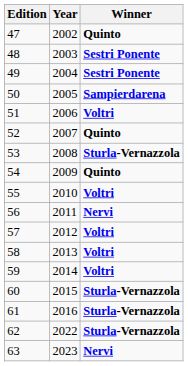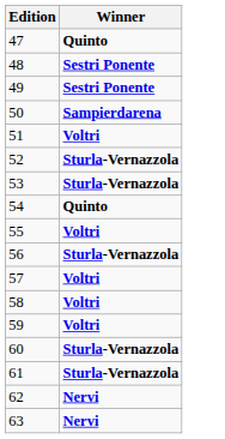- column: Year | 2002 | 2003 | 2004 | 2005 | 2006 | 2007 | 2008 | 2009 | 2010 | 2011 | 2012 | 2013 | 2014 | 2015 | 2016 | 2022 | 2023
52 | Winner: Quinto -> Sturla-Vernazzola
56 | Winner: Nervi -> Sturla-Vernazzola
62 | Winner: Sturla-Vernazzola -> Nervi
